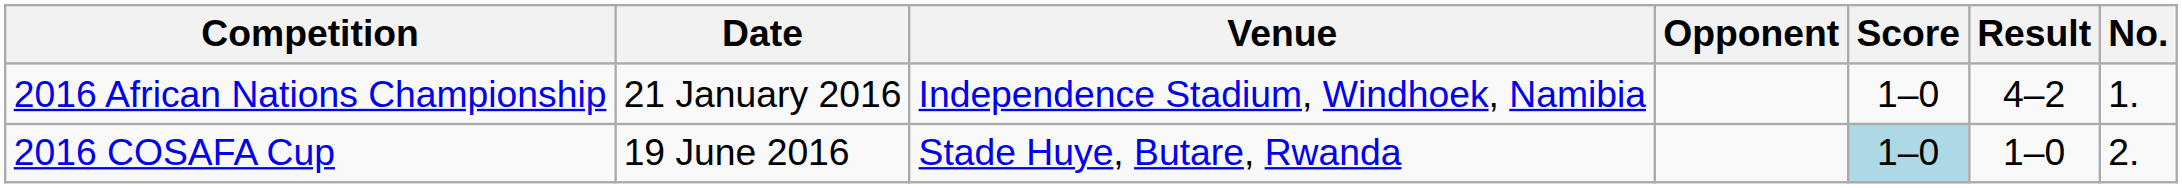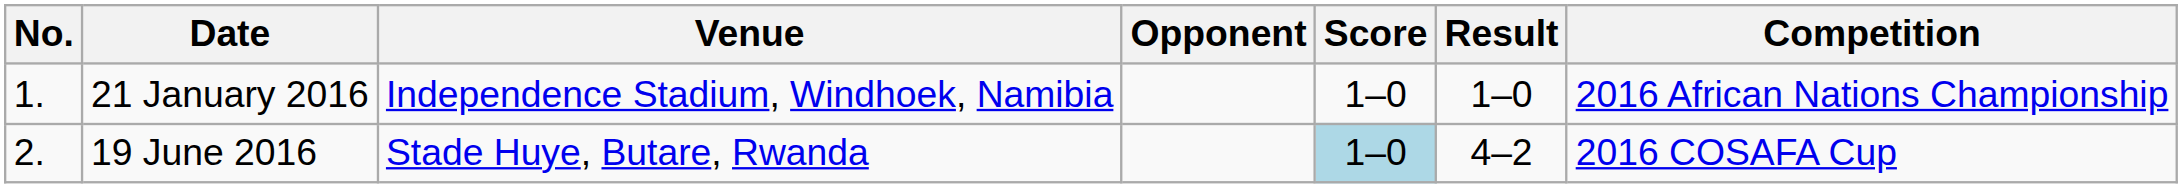columns swapped: No. <-> Competition
21 January 2016 | Result: 4–2 -> 1–0
19 June 2016 | Result: 1–0 -> 4–2
